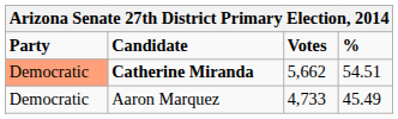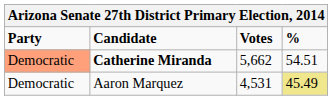Aaron Marquez | Votes: 4,733 -> 4,531
Aaron Marquez | %: no background -> khaki background
